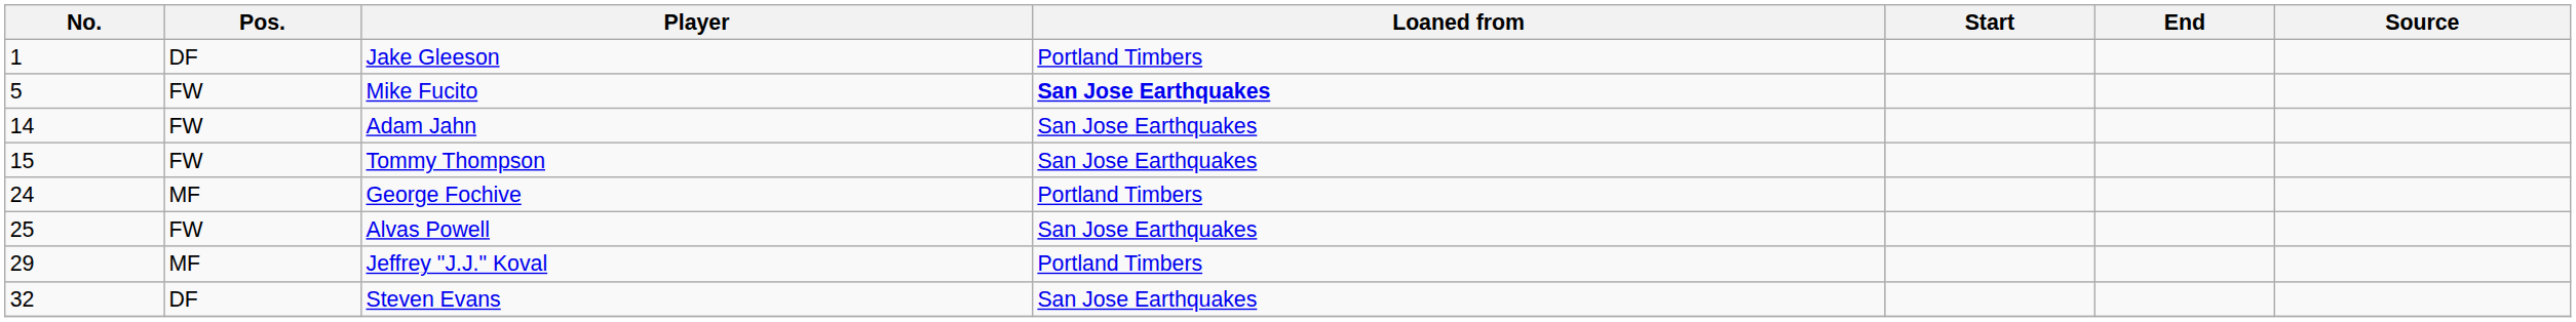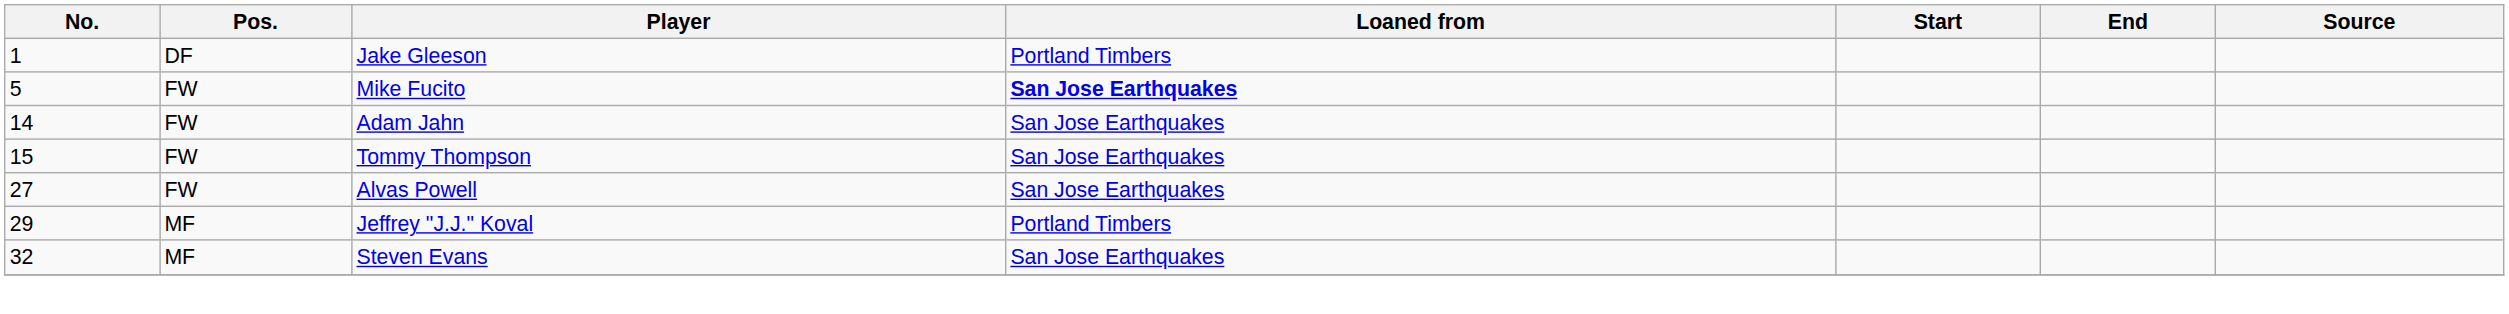- row: 24 | MF | George Fochive | Portland Timbers
Alvas Powell | No.: 25 -> 27
Steven Evans | Pos.: DF -> MF
